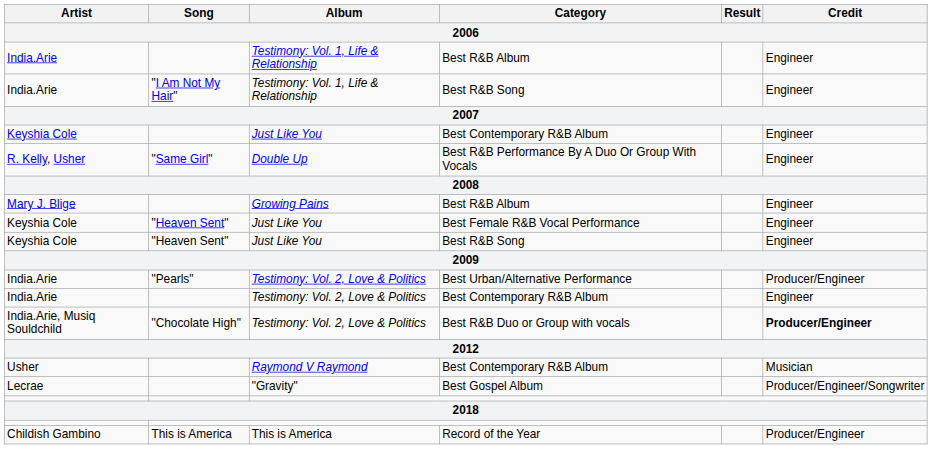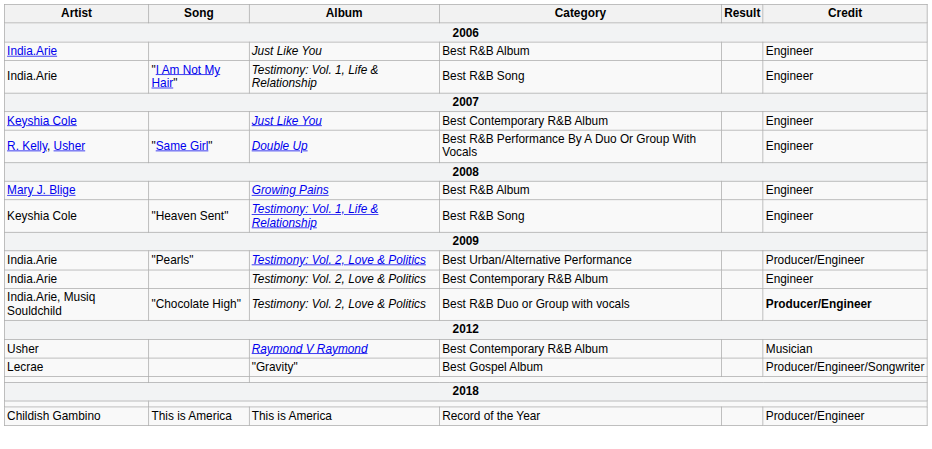India.Arie / Best R&B Album | Album: Testimony: Vol. 1, Life & Relationship -> Just Like You
- row: Keyshia Cole | "Heaven Sent" | Just Like You | Best Female R&B Vocal Performance | Engineer
Keyshia Cole / Best R&B Song | Album: Just Like You -> Testimony: Vol. 1, Life & Relationship
